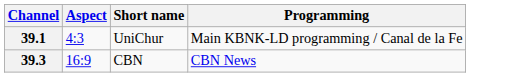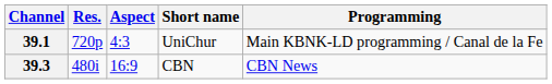+ column: Res. | 720p | 480i
